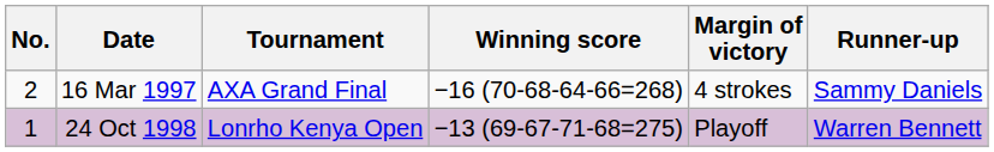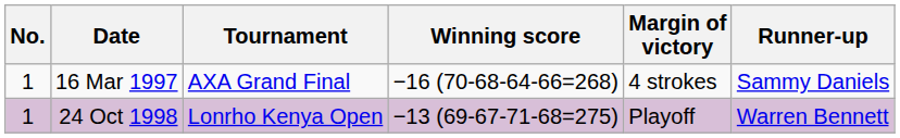16 Mar 1997 | No.: 2 -> 1
